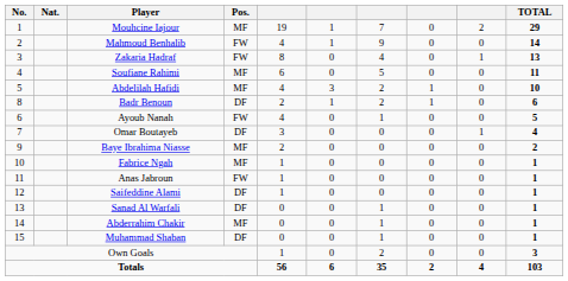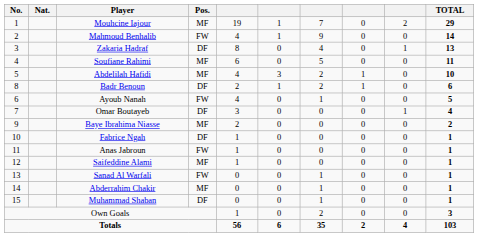Zakaria Hadraf | Pos.: FW -> DF
Fabrice Ngah | Pos.: MF -> DF
Saifeddine Alami | Pos.: DF -> MF
Sanad Al Warfali | Pos.: DF -> FW
